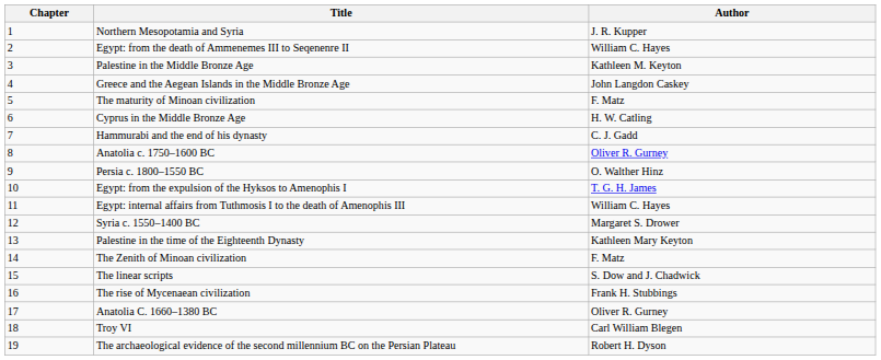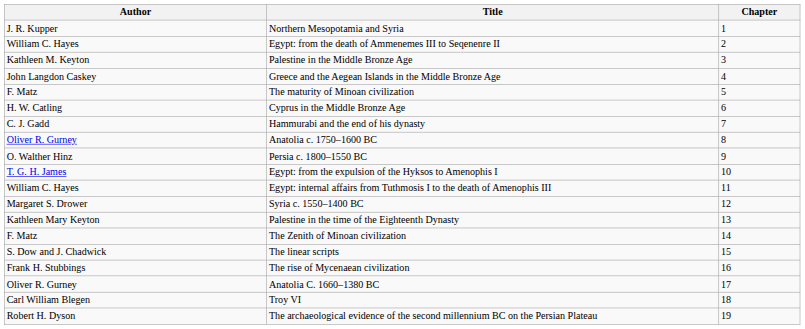columns swapped: Chapter <-> Author
